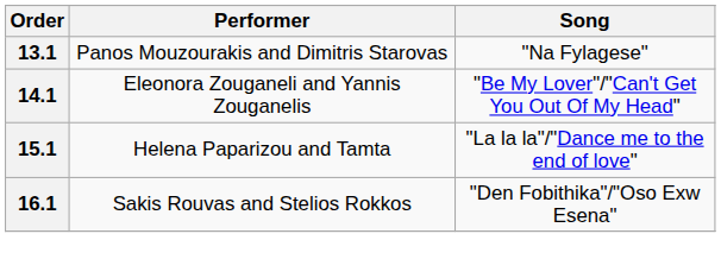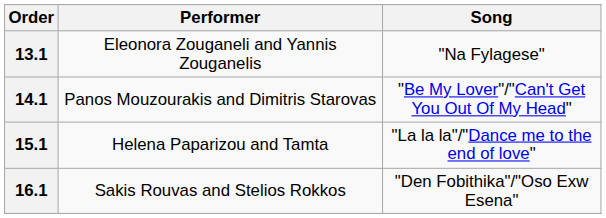13.1 | Performer: Panos Mouzourakis and Dimitris Starovas -> Eleonora Zouganeli and Yannis Zouganelis
14.1 | Performer: Eleonora Zouganeli and Yannis Zouganelis -> Panos Mouzourakis and Dimitris Starovas
